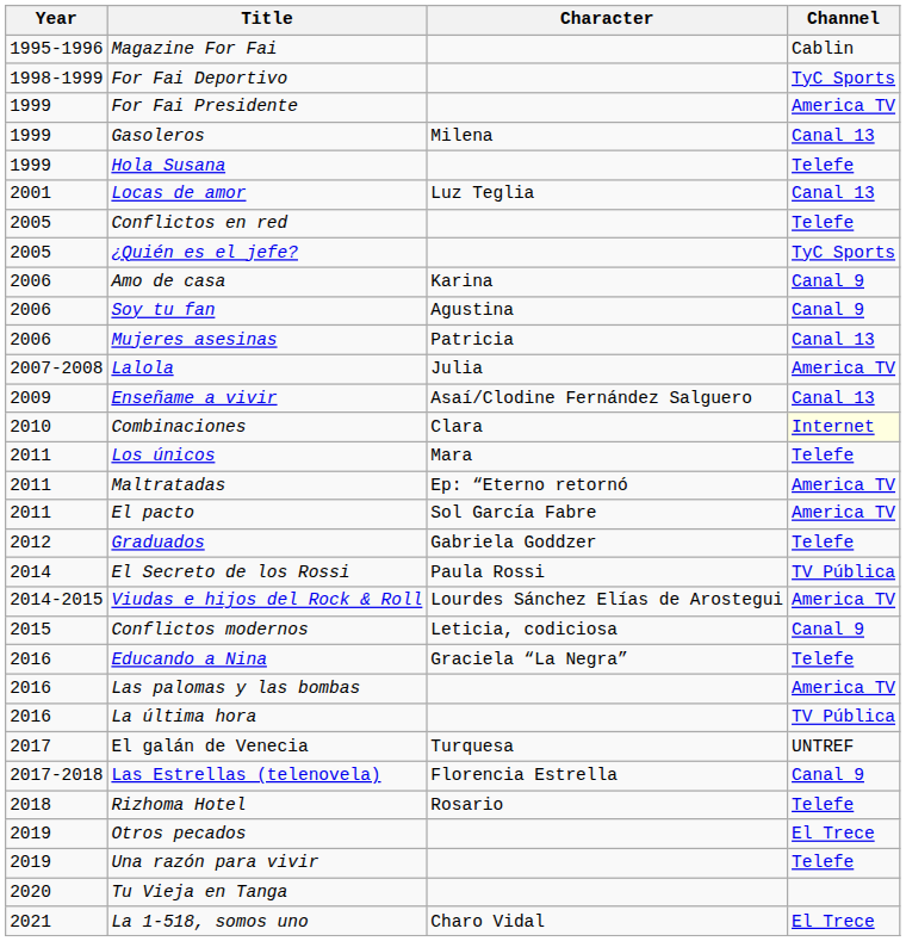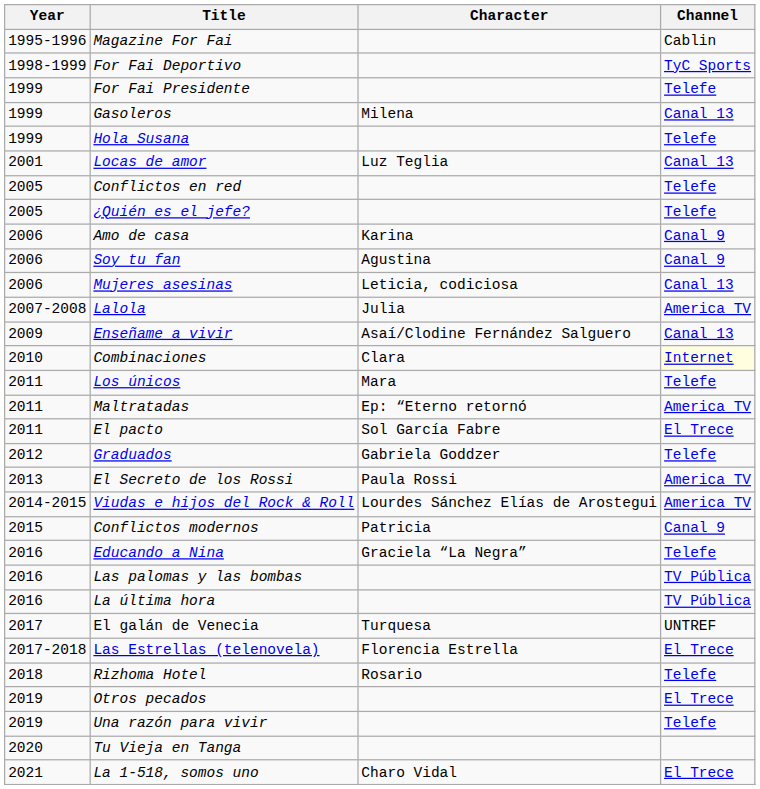For Fai Presidente | Channel: America TV -> Telefe
¿Quién es el jefe? | Channel: TyC Sports -> Telefe
Mujeres asesinas | Character: Patricia -> Leticia, codiciosa
El pacto | Channel: America TV -> El Trece
El Secreto de los Rossi | Year: 2014 -> 2013
El Secreto de los Rossi | Channel: TV Pública -> America TV
Conflictos modernos | Character: Leticia, codiciosa -> Patricia
Las palomas y las bombas | Channel: America TV -> TV Pública
Las Estrellas (telenovela) | Channel: Canal 9 -> El Trece
